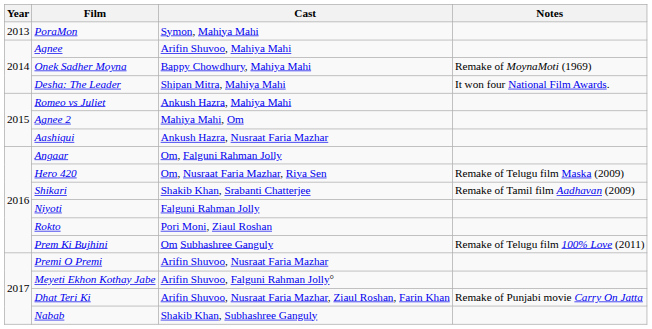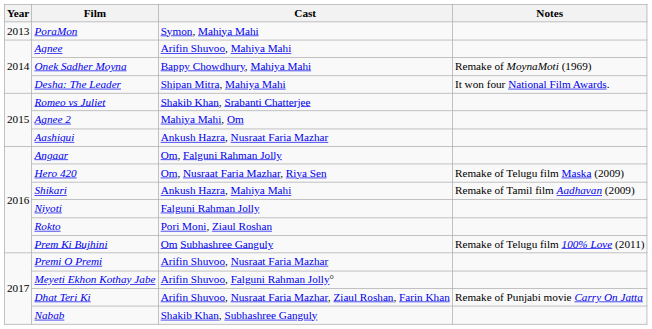Romeo vs Juliet | Cast: Ankush Hazra, Mahiya Mahi -> Shakib Khan, Srabanti Chatterjee
Shikari | Cast: Shakib Khan, Srabanti Chatterjee -> Ankush Hazra, Mahiya Mahi
